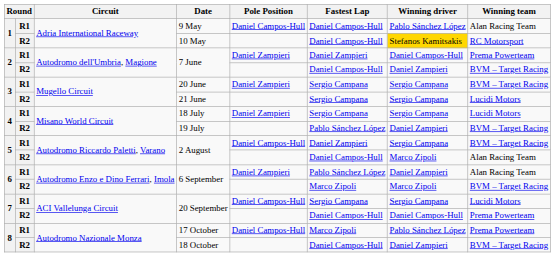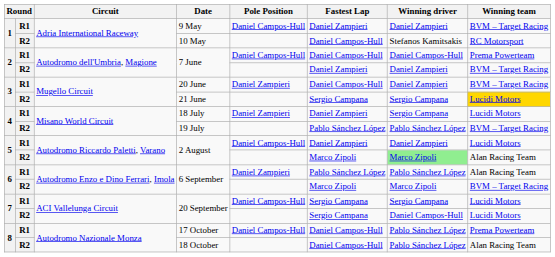9 May | Fastest Lap: Daniel Campos-Hull -> Daniel Zampieri
9 May | Winning driver: Pablo Sánchez López -> Daniel Zampieri
9 May | Winning team: Alan Racing Team -> BVM – Target Racing
10 May | Winning driver: gold background -> no background
R1 / 7 June | Pole Position: Daniel Zampieri -> Daniel Campos-Hull
R1 / 7 June | Fastest Lap: Daniel Zampieri -> Daniel Campos-Hull
R2 / 7 June | Fastest Lap: Daniel Campos-Hull -> Daniel Zampieri
20 June | Fastest Lap: Sergio Campana -> Daniel Campos-Hull
20 June | Winning driver: Sergio Campana -> Daniel Zampieri
21 June | Winning team: no background -> gold background
18 July | Fastest Lap: Sergio Campana -> Daniel Zampieri
19 July | Winning driver: Daniel Zampieri -> Pablo Sánchez López
R1 / 2 August | Winning driver: Sergio Campana -> Daniel Zampieri
R1 / 2 August | Winning team: BVM – Target Racing -> Lucidi Motors
R2 / 2 August | Fastest Lap: Daniel Campos-Hull -> Marco Zipoli
R2 / 2 August | Winning driver: no background -> lightgreen background
R1 / 6 September | Winning driver: Daniel Zampieri -> Pablo Sánchez López
R2 / 20 September | Fastest Lap: Daniel Campos-Hull -> Sergio Campana
R2 / 20 September | Winning team: Prema Powerteam -> Lucidi Motors
17 October | Fastest Lap: Marco Zipoli -> Daniel Campos-Hull
18 October | Winning driver: Daniel Zampieri -> Pablo Sánchez López
18 October | Winning team: BVM – Target Racing -> Alan Racing Team
